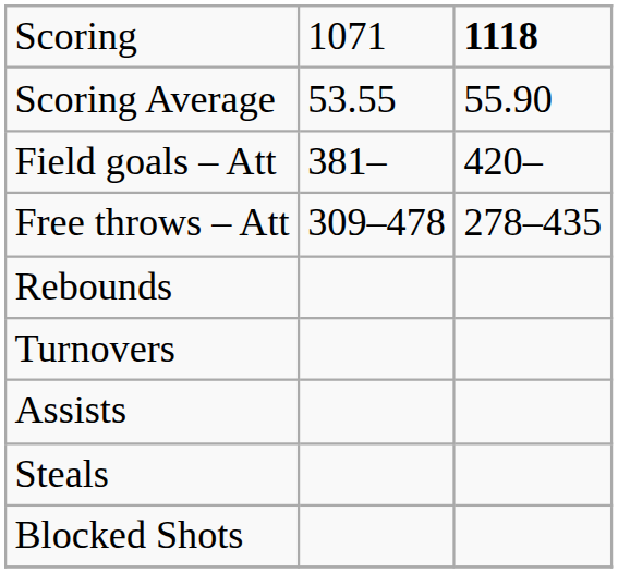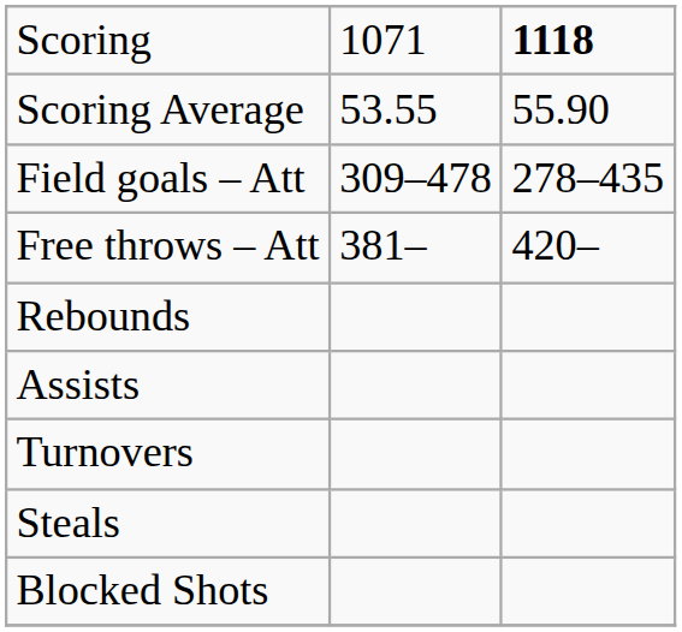Field goals – Att | column 2: 381– -> 309–478
Field goals – Att | column 3: 420– -> 278–435
Free throws – Att | column 2: 309–478 -> 381–
Free throws – Att | column 3: 278–435 -> 420–
rows swapped: Assists <-> Turnovers
